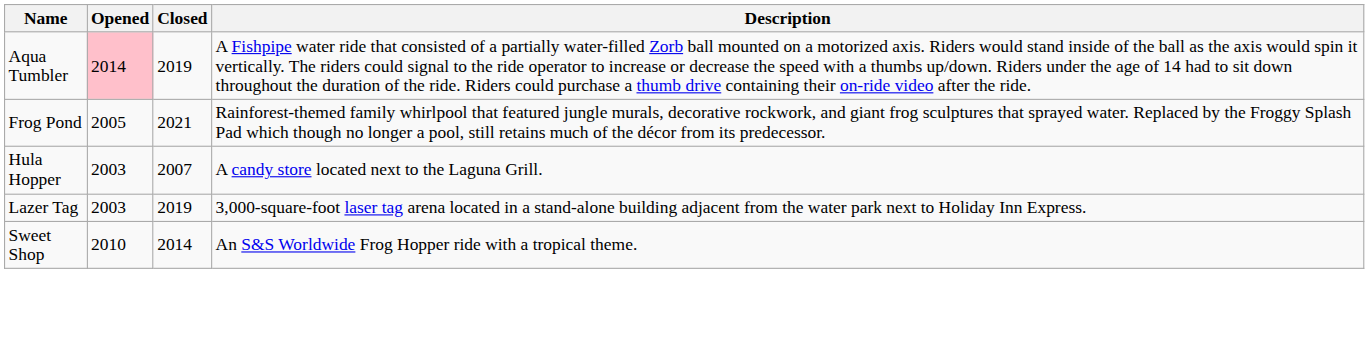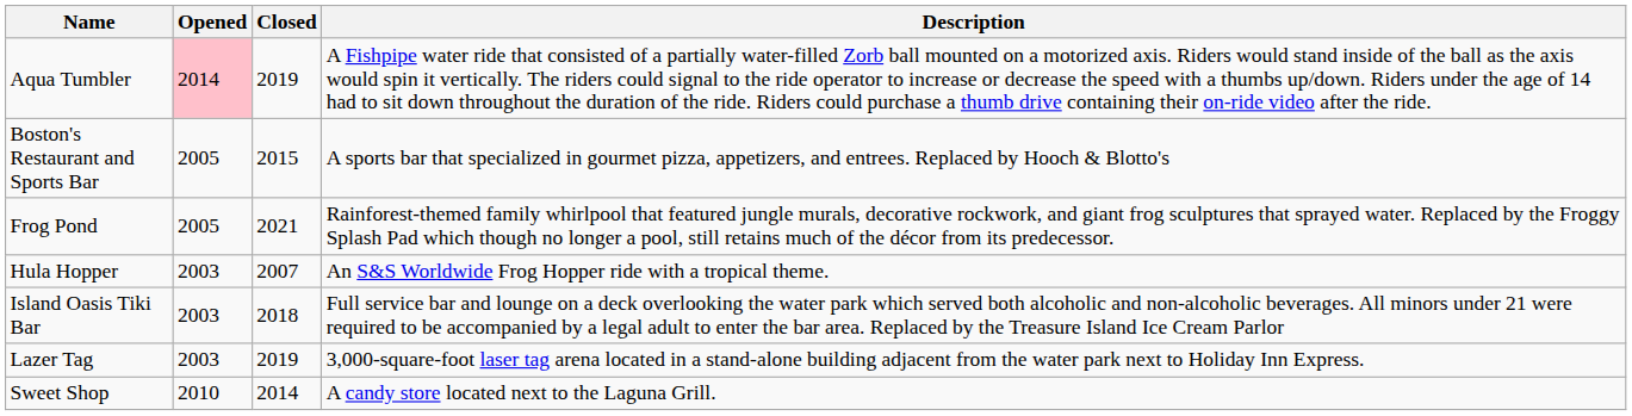+ row: Boston's Restaurant and Sports Bar | 2005 | 2015 | A sports bar that specialized in gourmet pizza, appetizers, and entrees. Replaced by Hooch & Blotto's
Hula Hopper | Description: A candy store located next to the Laguna Grill. -> An S&S Worldwide Frog Hopper ride with a tropical theme.
+ row: Island Oasis Tiki Bar | 2003 | 2018 | Full service bar and lounge on a deck overlooking the water park which served both alcoholic and non-alcoholic beverages. All minors under 21 were required to be accompanied by a legal adult to enter the bar area. Replaced by the Treasure Island Ice Cream Parlor
Sweet Shop | Description: An S&S Worldwide Frog Hopper ride with a tropical theme. -> A candy store located next to the Laguna Grill.
